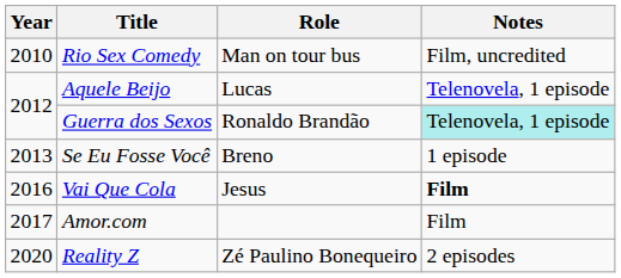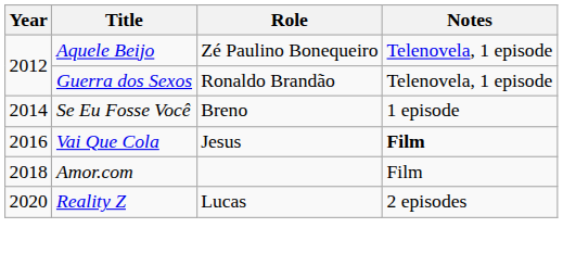- row: 2010 | Rio Sex Comedy | Man on tour bus | Film, uncredited
Aquele Beijo | Role: Lucas -> Zé Paulino Bonequeiro
Guerra dos Sexos | Notes: paleturquoise background -> no background
Se Eu Fosse Você | Year: 2013 -> 2014
Amor.com | Year: 2017 -> 2018
Reality Z | Role: Zé Paulino Bonequeiro -> Lucas
